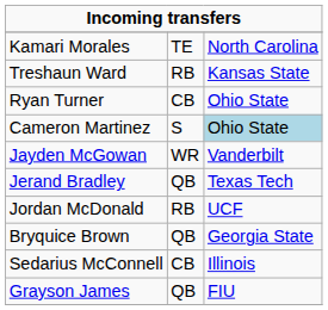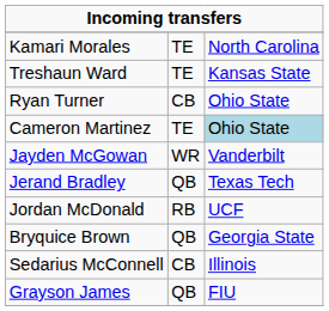Treshaun Ward | column 2: RB -> TE
Cameron Martinez | column 2: S -> TE
